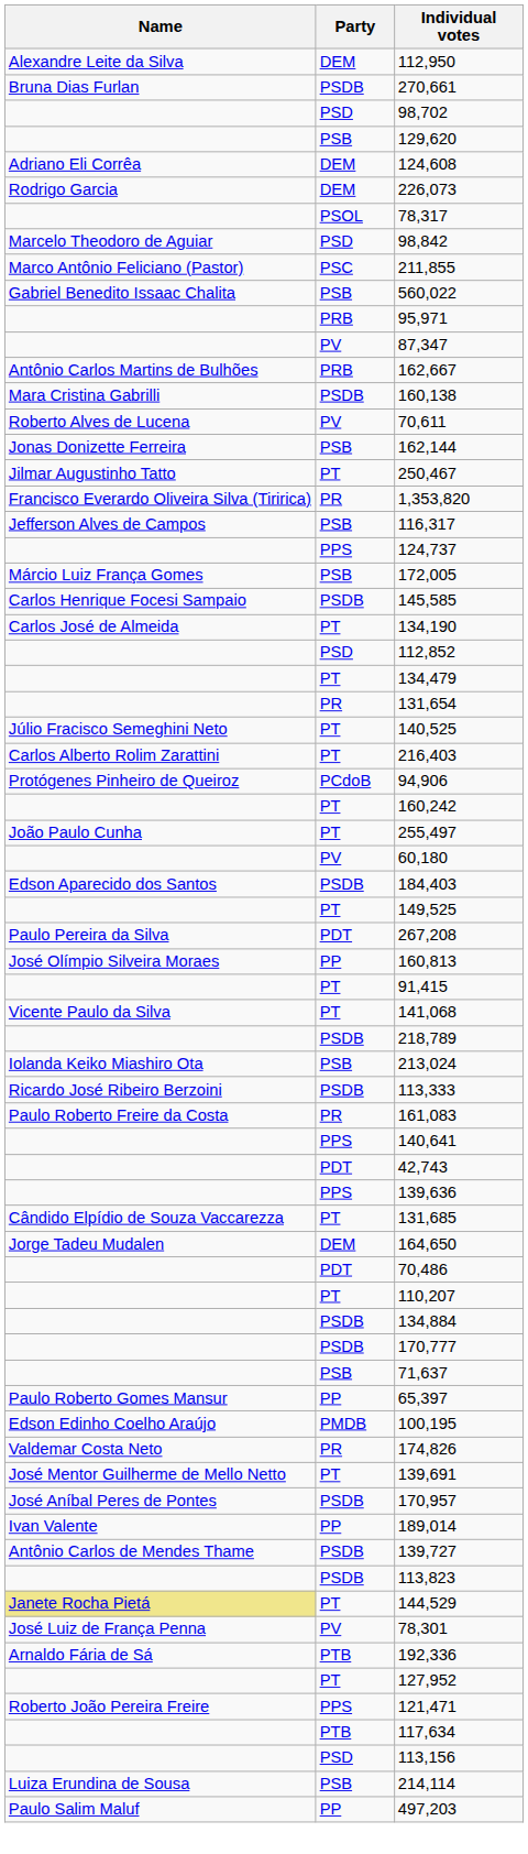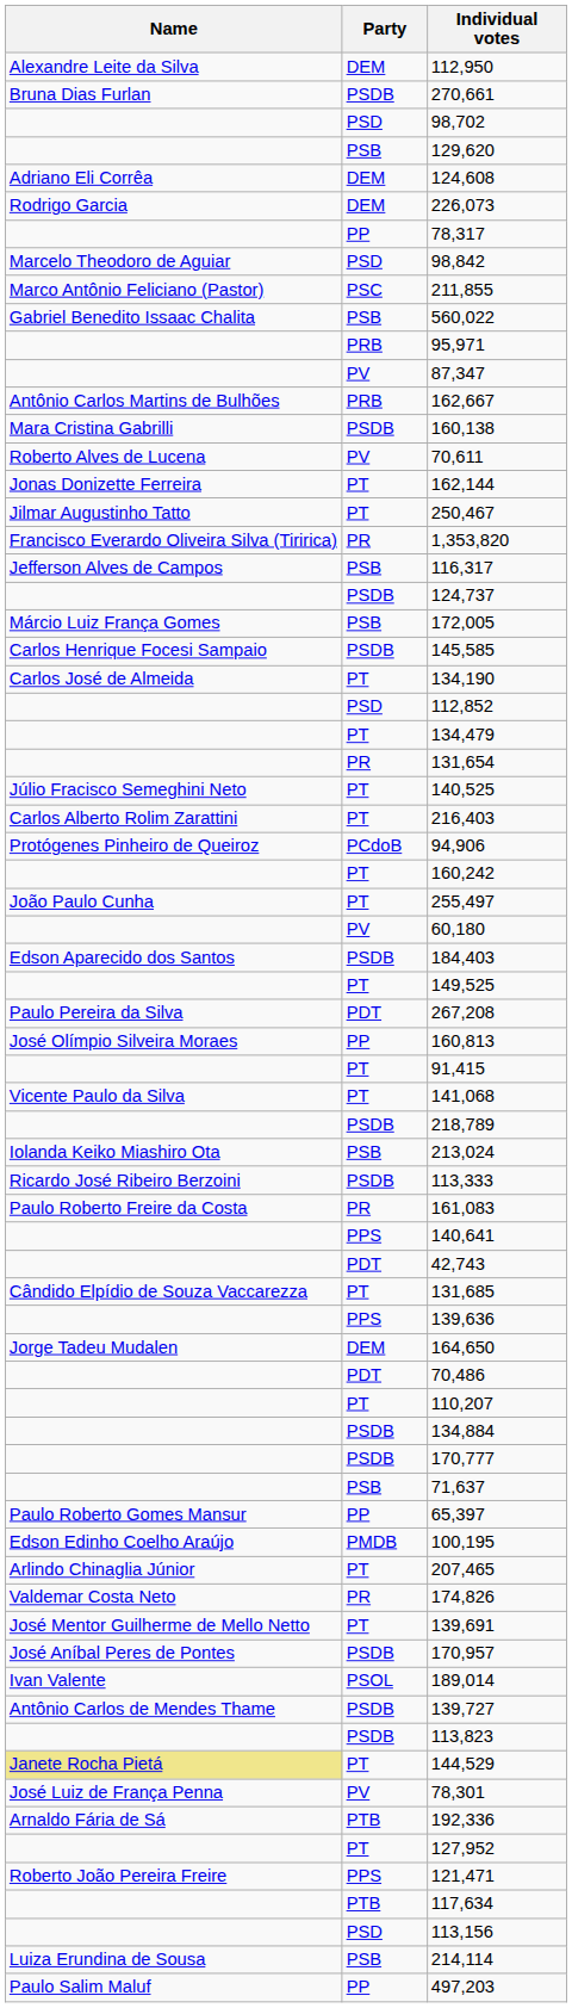78,317 | Party: PSOL -> PP
162,144 | Party: PSB -> PT
124,737 | Party: PPS -> PSDB
rows swapped: 131,685 <-> 139,636
+ row: Arlindo Chinaglia Júnior | PT | 207,465
189,014 | Party: PP -> PSOL
